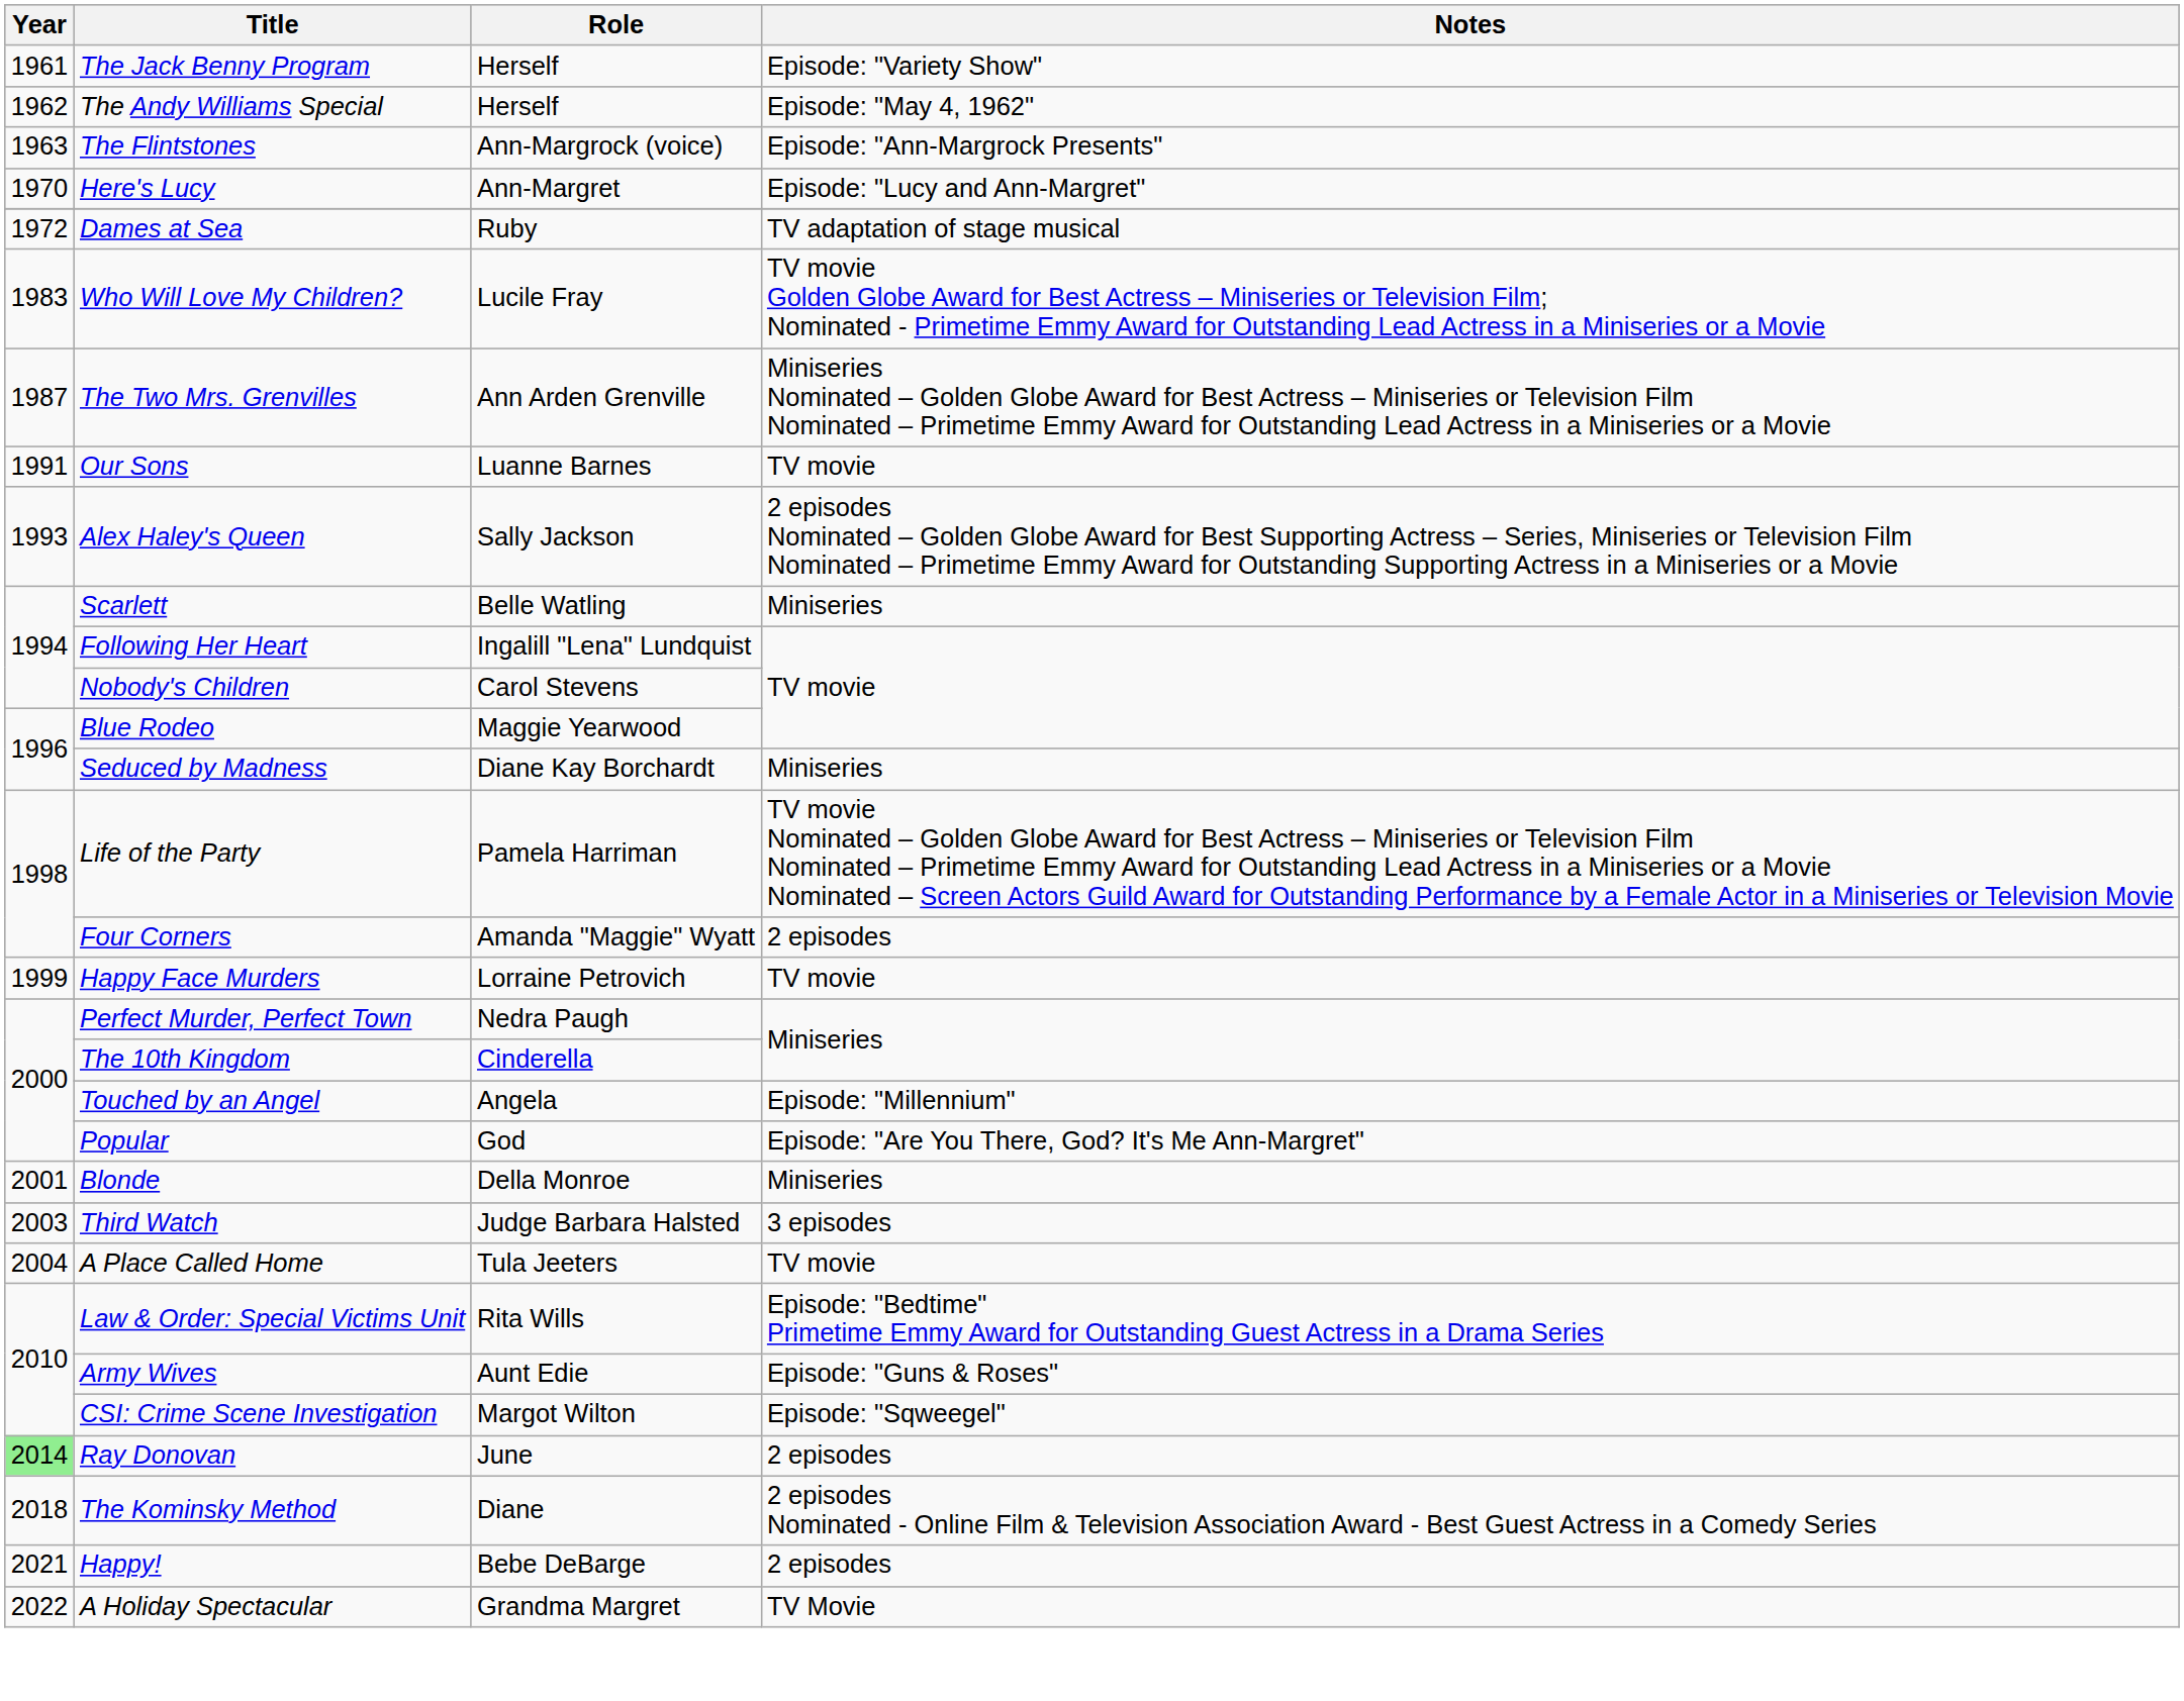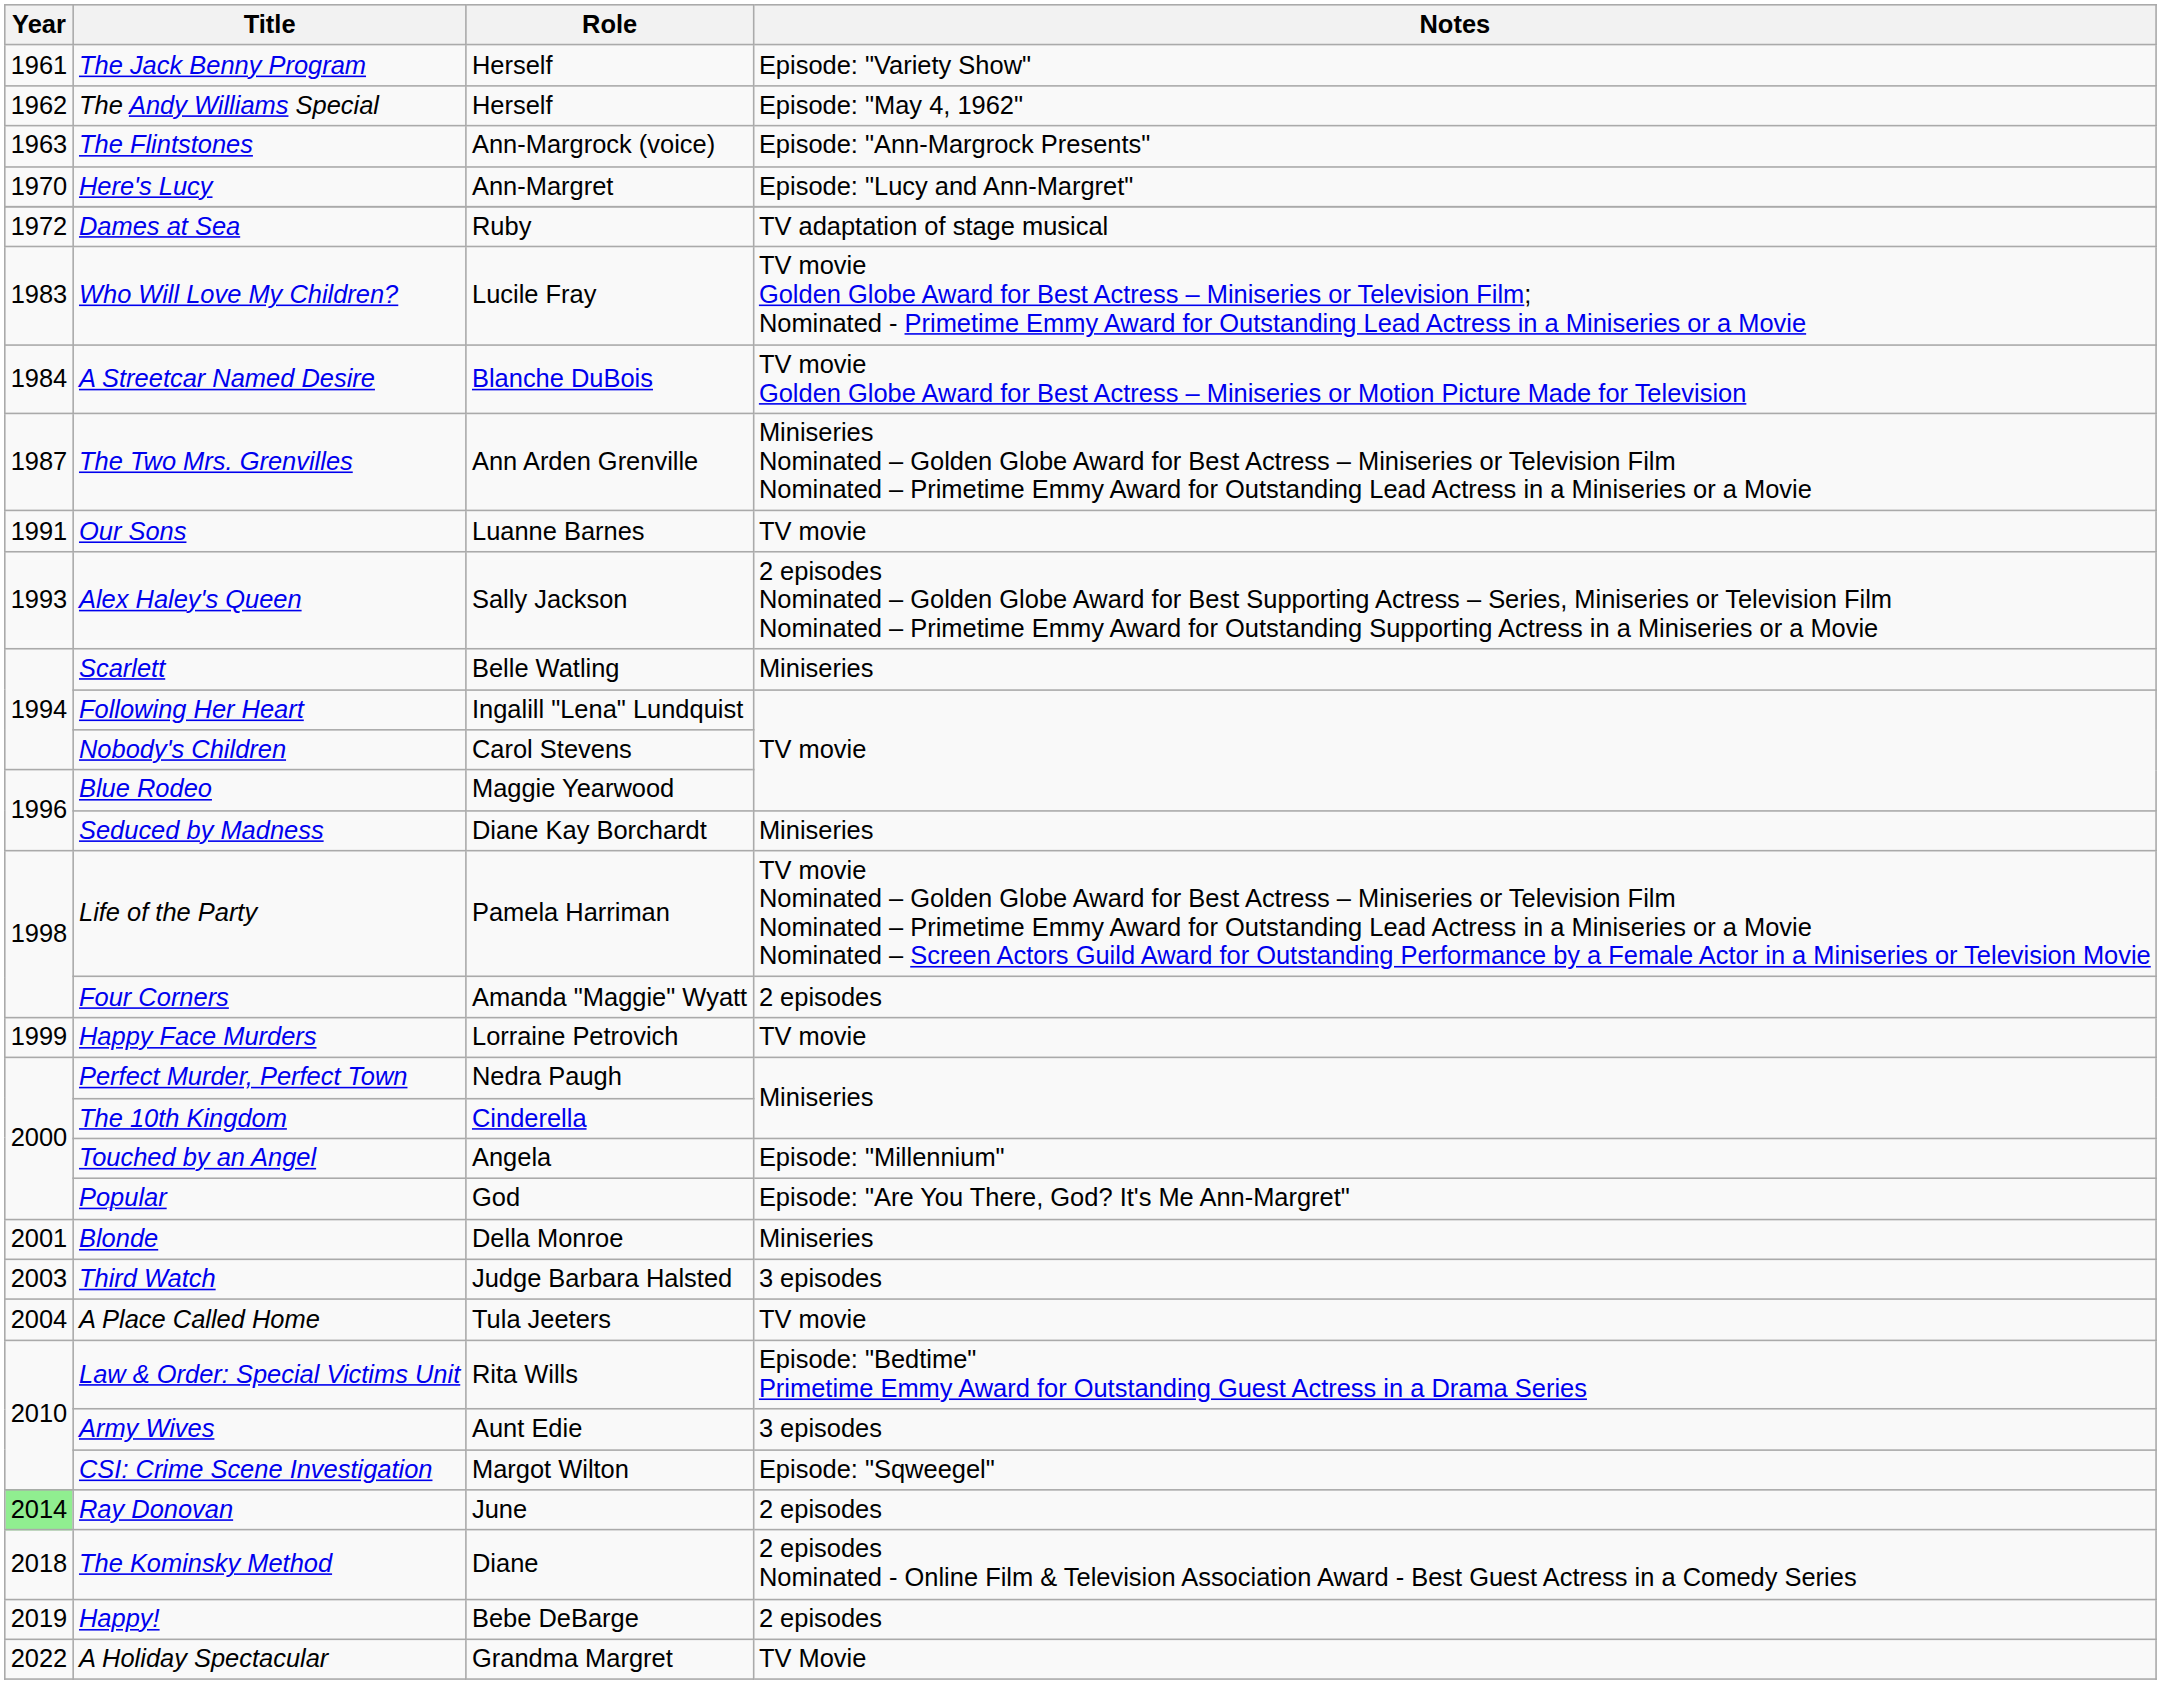+ row: 1984 | A Streetcar Named Desire | Blanche DuBois | TV movie Golden Globe Award for Best Actress – Miniseries or Motion Picture Made for Television
Army Wives | Notes: Episode: "Guns & Roses" -> 3 episodes
Happy! | Year: 2021 -> 2019
